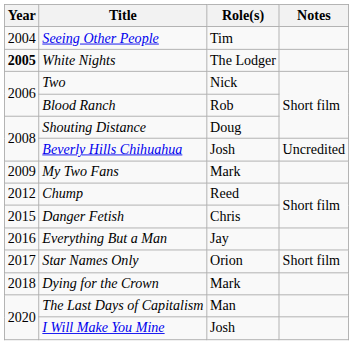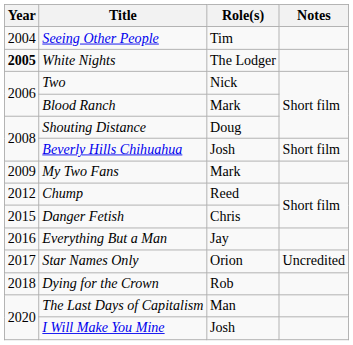Blood Ranch | Role(s): Rob -> Mark
Beverly Hills Chihuahua | Notes: Uncredited -> Short film
Star Names Only | Notes: Short film -> Uncredited
Dying for the Crown | Role(s): Mark -> Rob
